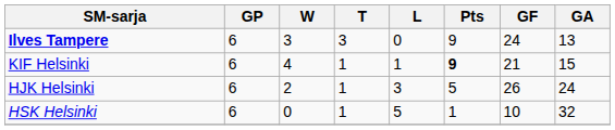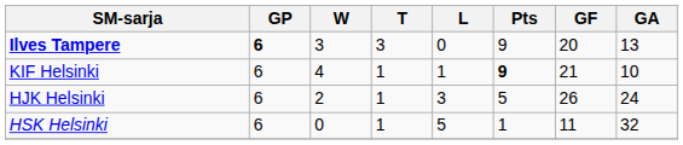Ilves Tampere | GP: normal -> bold
Ilves Tampere | GF: 24 -> 20
KIF Helsinki | GA: 15 -> 10
HSK Helsinki | GF: 10 -> 11
